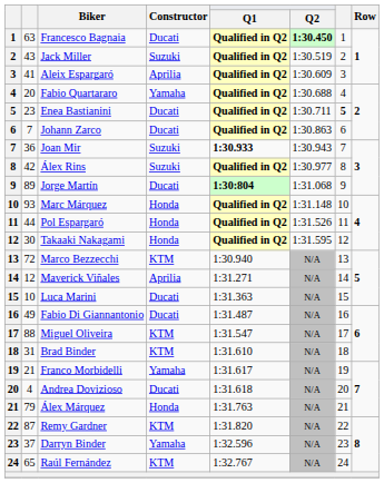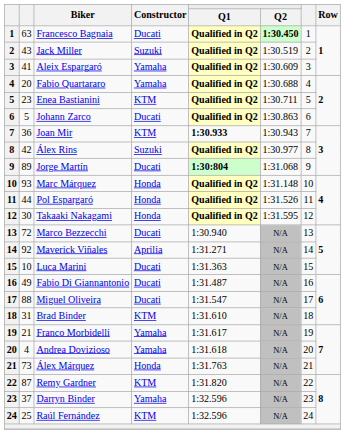Aleix Espargaró | Constructor: Aprilia -> Yamaha
Enea Bastianini | Constructor: Ducati -> KTM
Enea Bastianini | column 7: bold -> normal
Johann Zarco | column 2: 7 -> 5
Joan Mir | Constructor: Suzuki -> KTM
Marco Bezzecchi | Constructor: KTM -> Ducati
Maverick Viñales | column 2: 12 -> 92
Miguel Oliveira | Constructor: KTM -> Ducati
Andrea Dovizioso | Constructor: Ducati -> Yamaha
Álex Márquez | column 2: 79 -> 73
Raúl Fernández | column 2: 65 -> 25
Raúl Fernández | Q1: 1:32.767 -> 1:32.596
